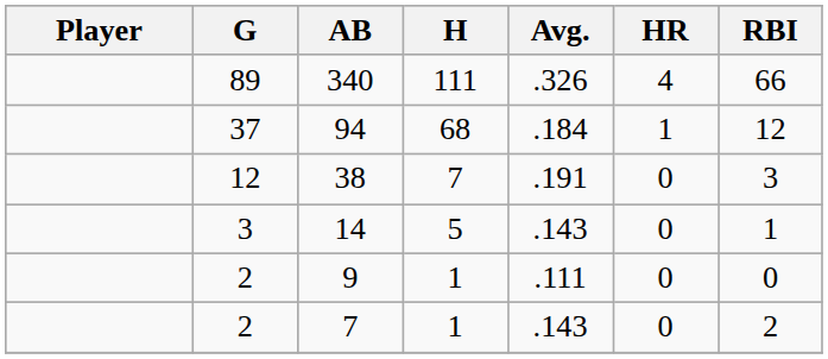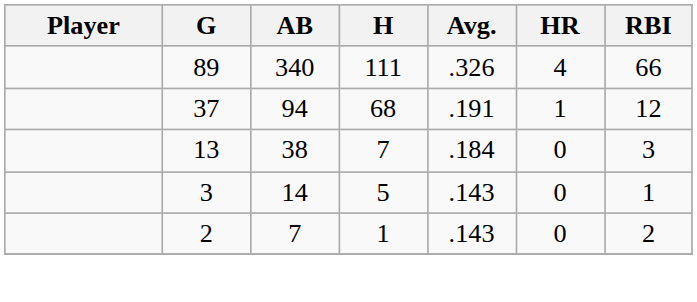94 | Avg.: .184 -> .191
38 | G: 12 -> 13
38 | Avg.: .191 -> .184
- row: 2 | 9 | 1 | .111 | 0 | 0
